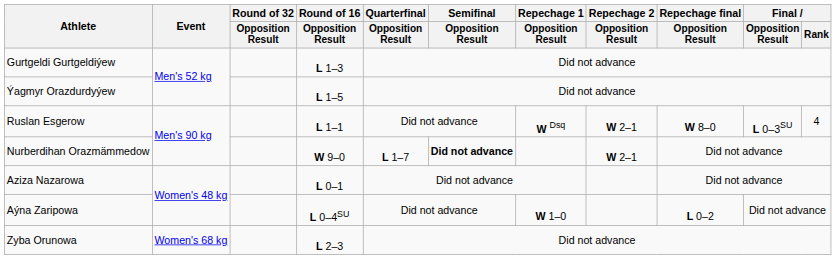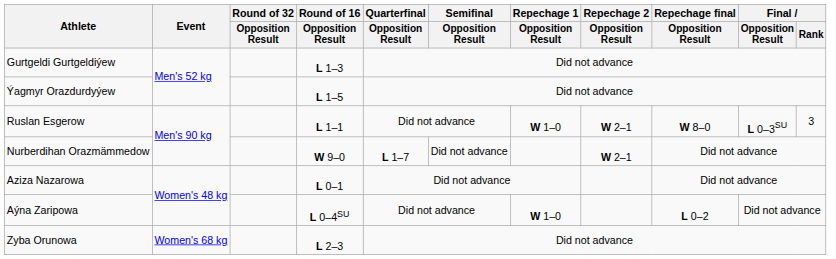Ruslan Esgerow | Repechage 1 / Opposition Result: W Dsq -> W 1–0
Ruslan Esgerow | Final / Rank: 4 -> 3
Nurberdihan Orazmämmedow | Semifinal / Opposition Result: bold -> normal
